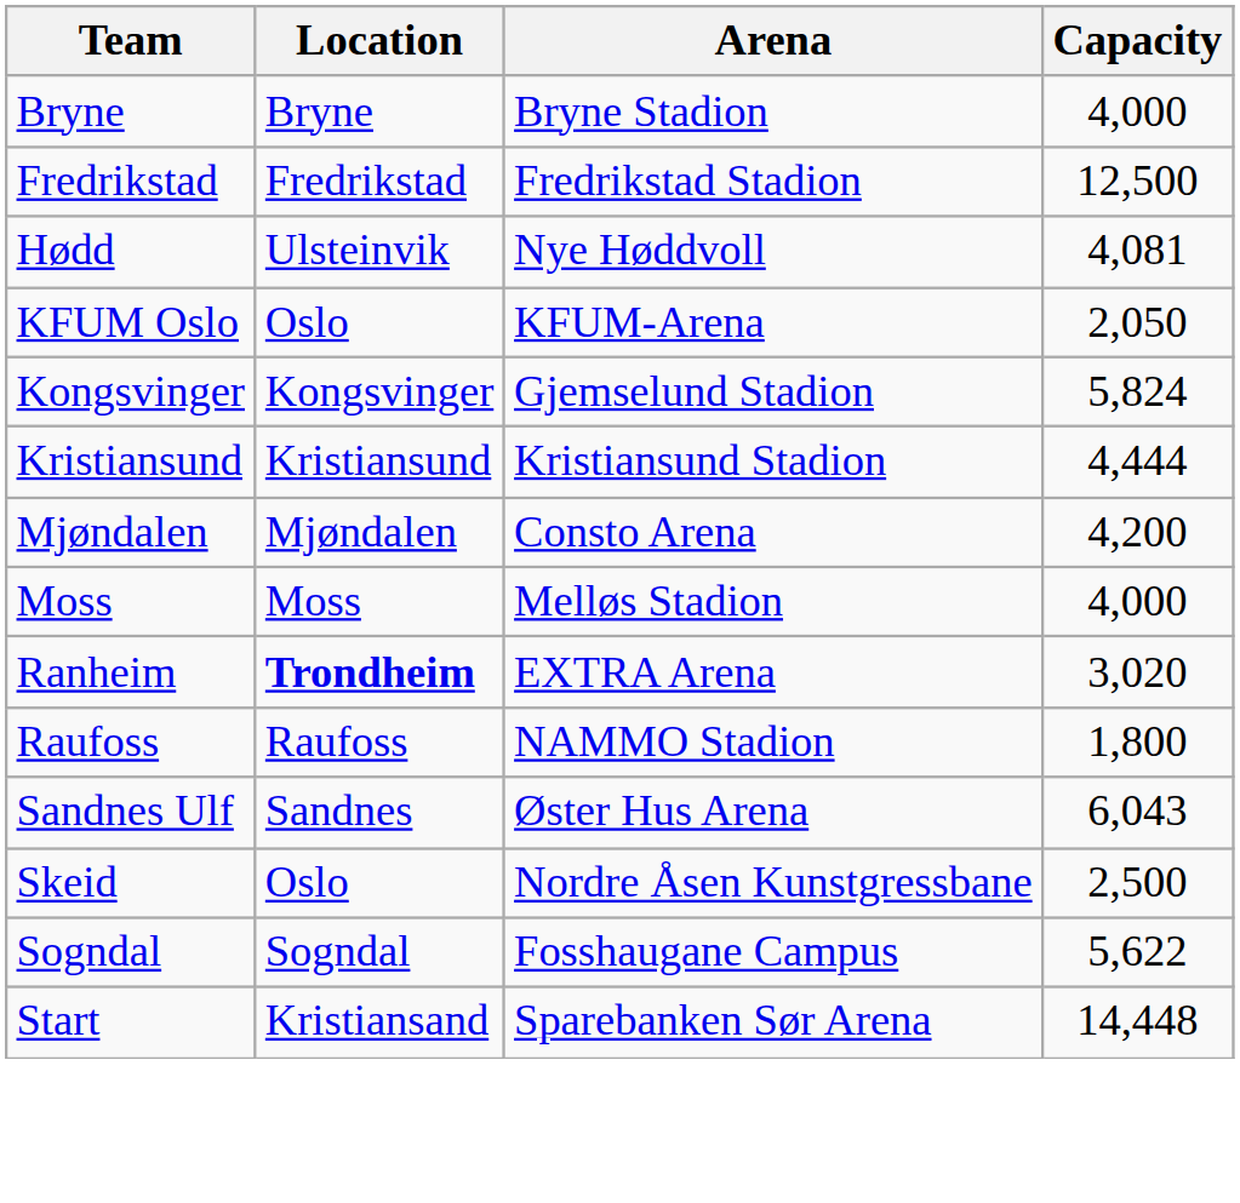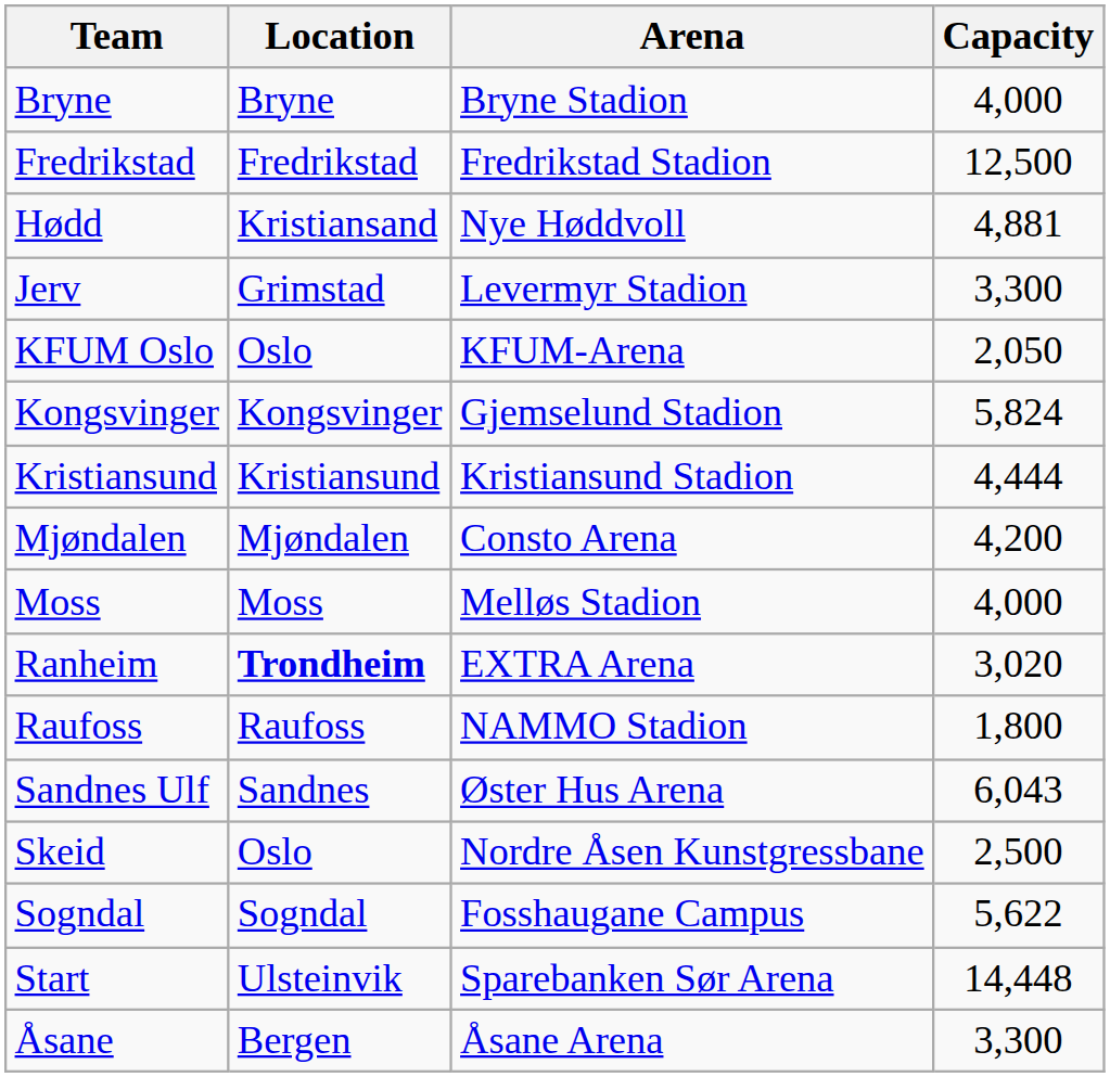Hødd | Location: Ulsteinvik -> Kristiansand
Hødd | Capacity: 4,081 -> 4,881
+ row: Jerv | Grimstad | Levermyr Stadion | 3,300
Start | Location: Kristiansand -> Ulsteinvik
+ row: Åsane | Bergen | Åsane Arena | 3,300
